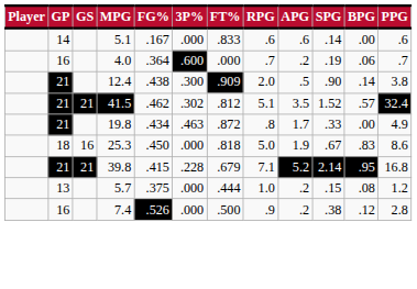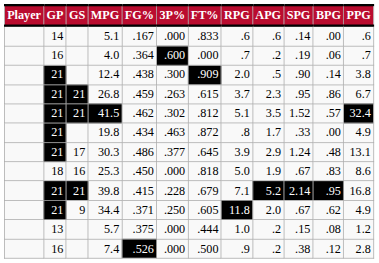+ row: 21 | 21 | 26.8 | .459 | .263 | .615 | 3.7 | 2.3 | .95 | .86 | 6.7
+ row: 21 | 17 | 30.3 | .486 | .377 | .645 | 3.9 | 2.9 | 1.24 | .48 | 13.1
+ row: 21 | 9 | 34.4 | .371 | .250 | .605 | 11.8 | 2.0 | .67 | .62 | 4.9
